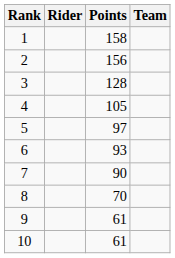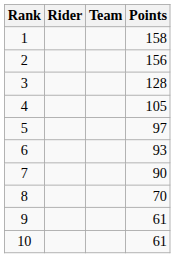columns swapped: Team <-> Points
